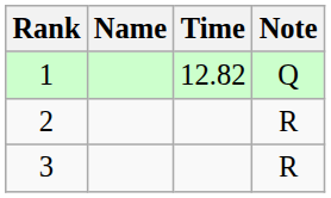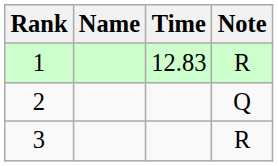1 | Time: 12.82 -> 12.83
1 | Note: Q -> R
2 | Note: R -> Q
